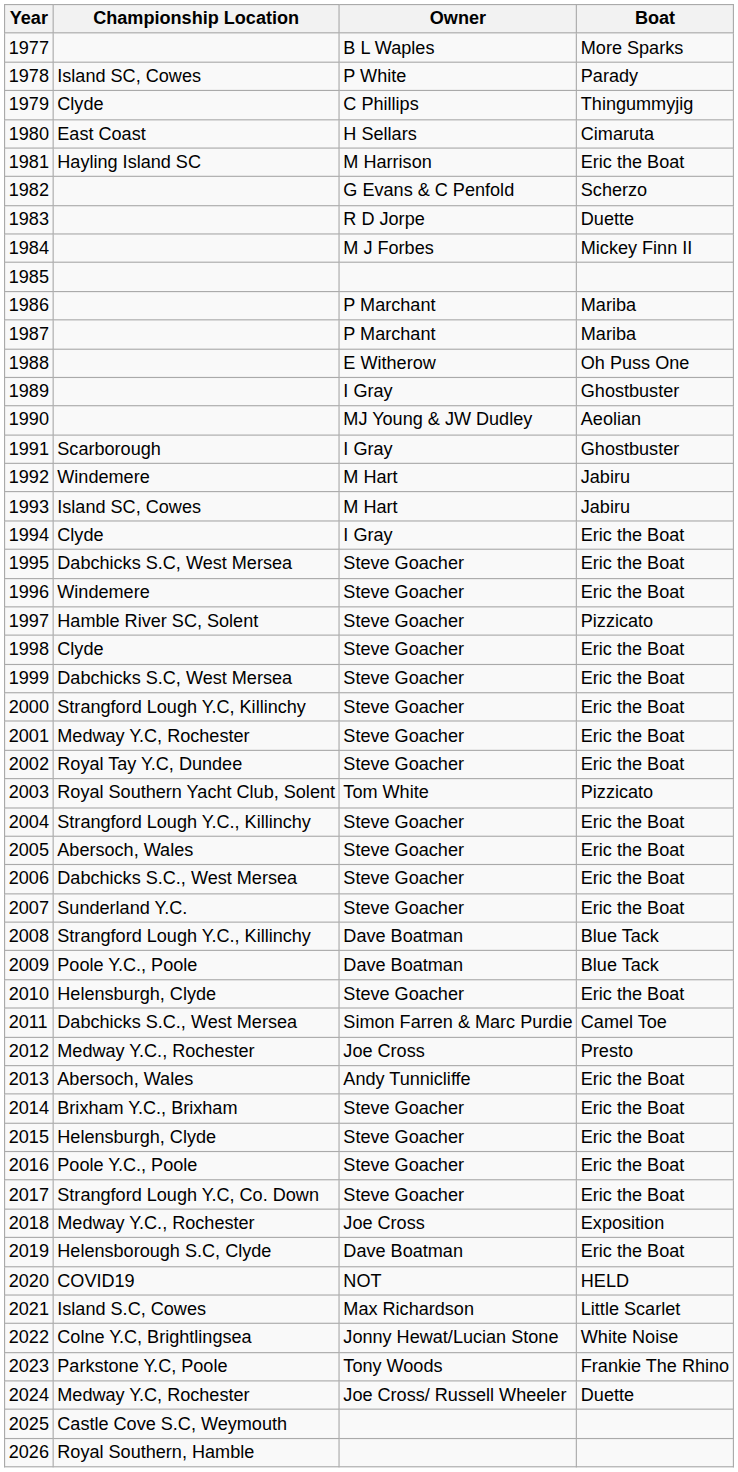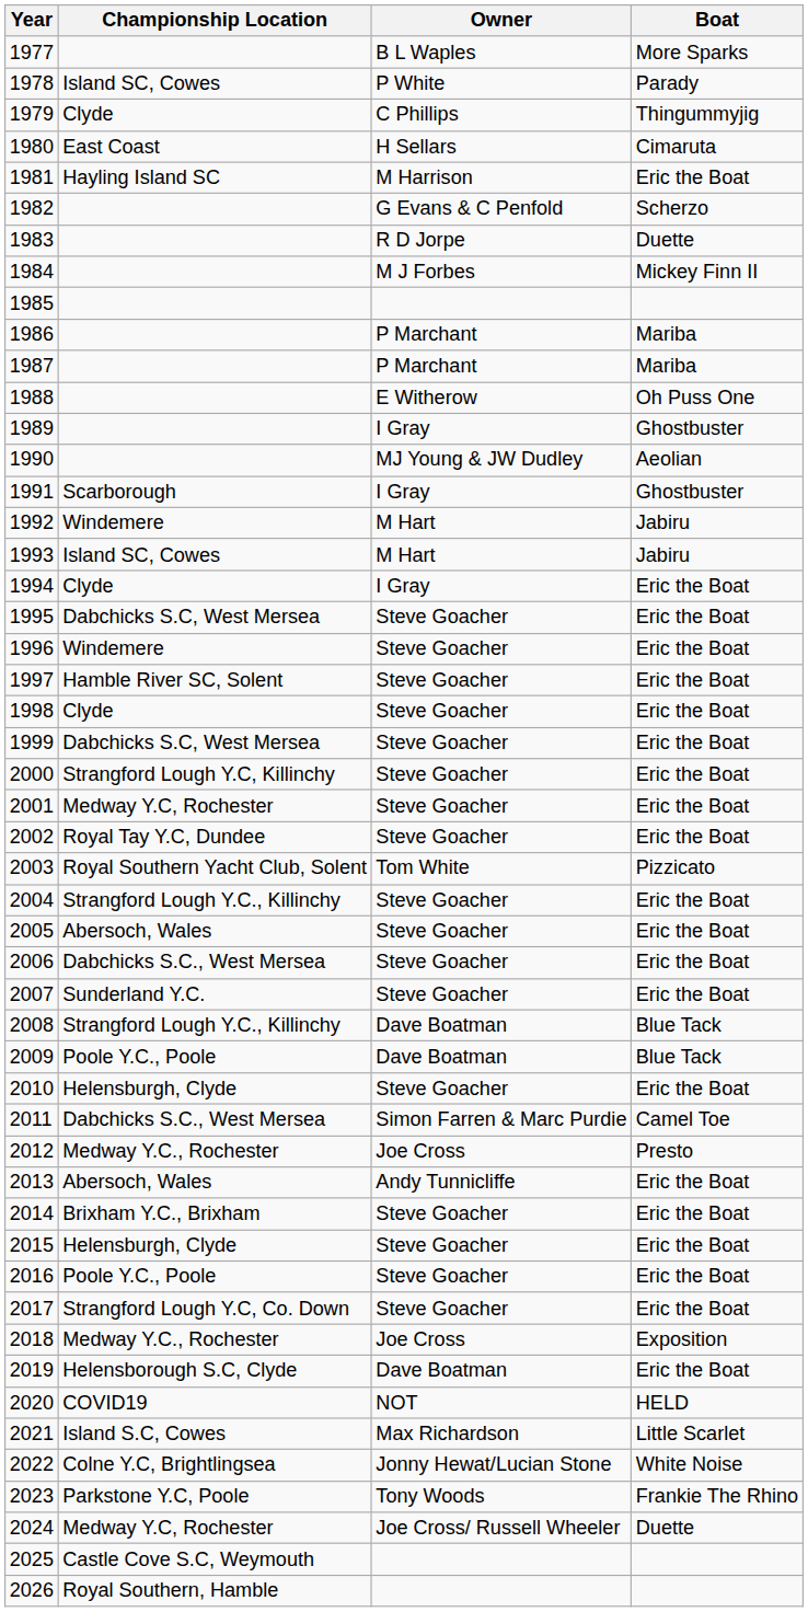1997 | Boat: Pizzicato -> Eric the Boat
